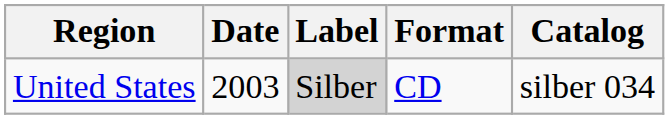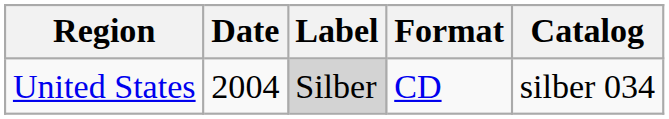United States | Date: 2003 -> 2004
